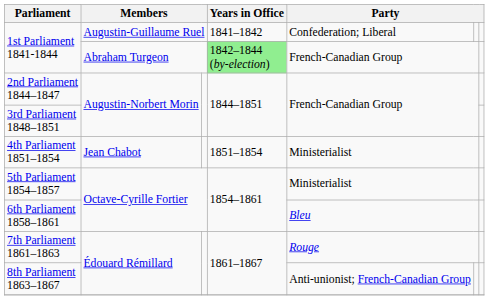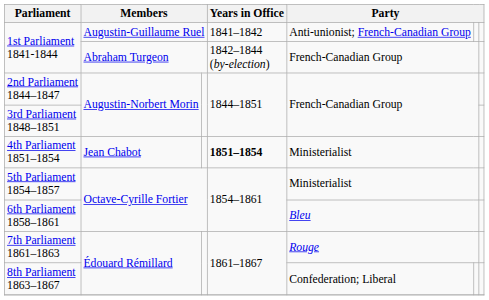1st Parliament 1841-1844 / Augustin-Guillaume Ruel | column 5: Confederation; Liberal -> Anti-unionist; French-Canadian Group
1st Parliament 1841-1844 / Abraham Turgeon | Years in Office: lightgreen background -> no background
4th Parliament 1851–1854 | Years in Office: normal -> bold
8th Parliament 1863–1867 | column 5: Anti-unionist; French-Canadian Group -> Confederation; Liberal
